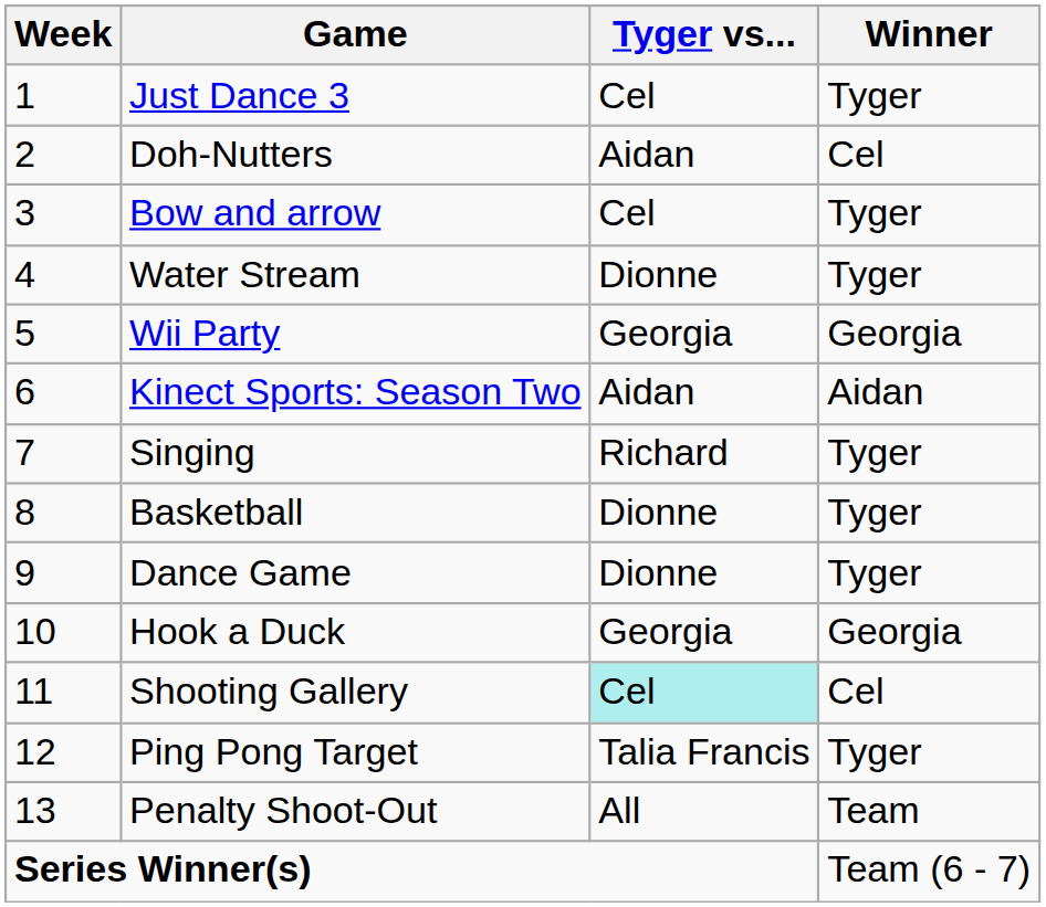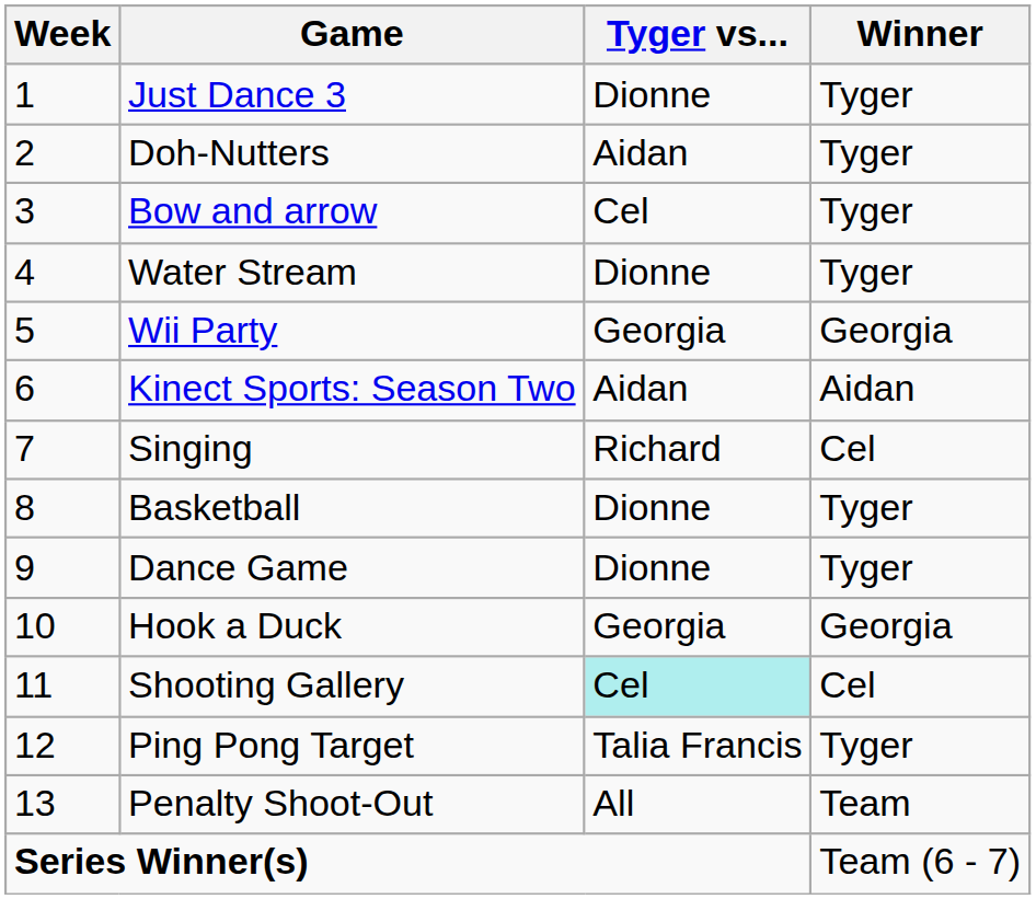Just Dance 3 | Tyger vs...: Cel -> Dionne
Doh-Nutters | Winner: Cel -> Tyger
Singing | Winner: Tyger -> Cel
